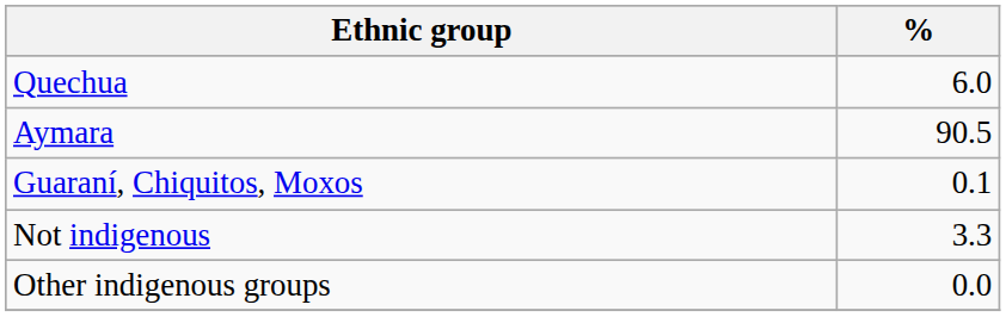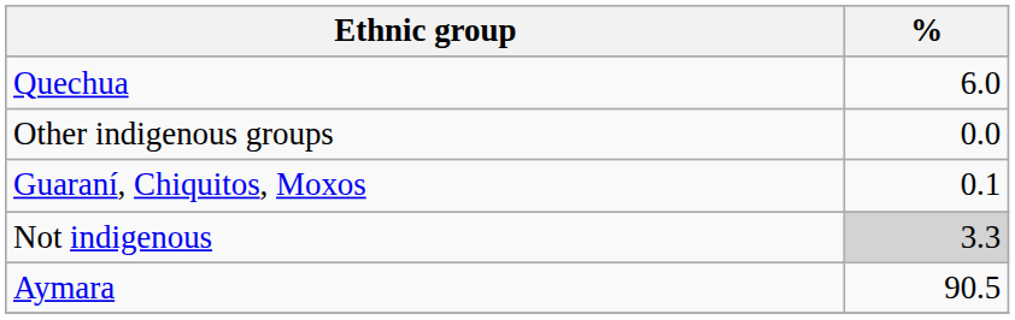rows swapped: Aymara <-> Other indigenous groups
Not indigenous | %: no background -> lightgrey background
